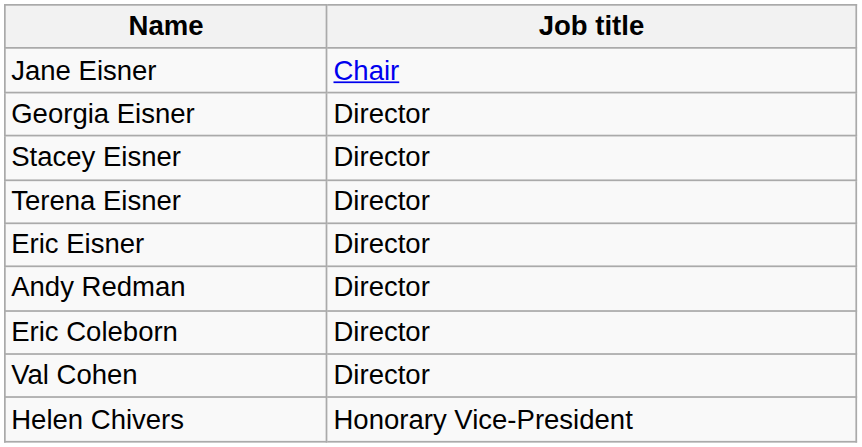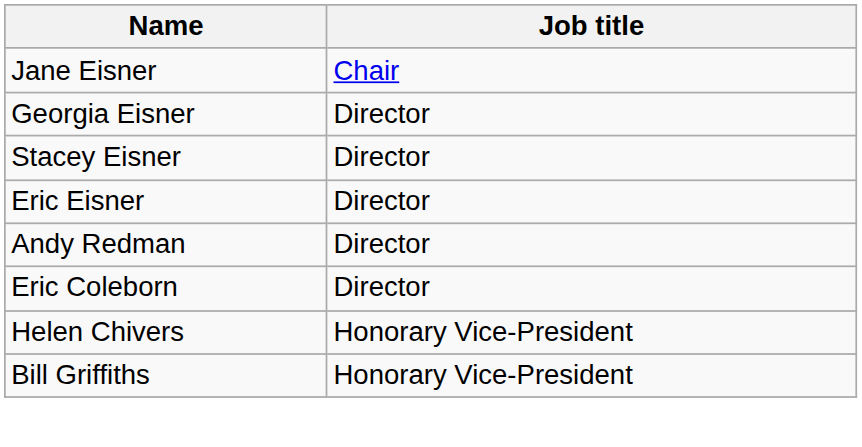- row: Terena Eisner | Director
- row: Val Cohen | Director
+ row: Bill Griffiths | Honorary Vice-President
